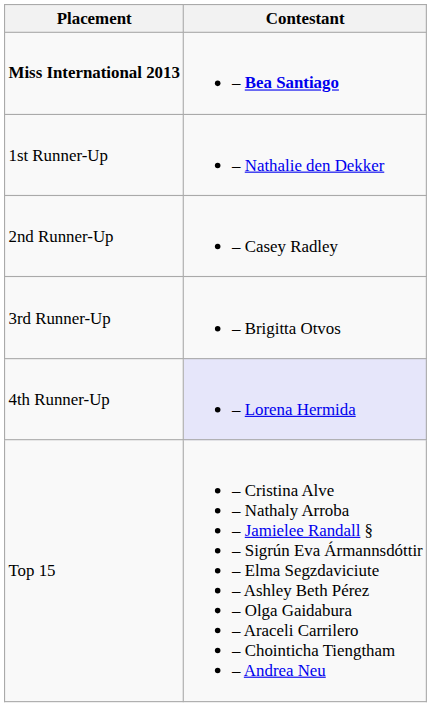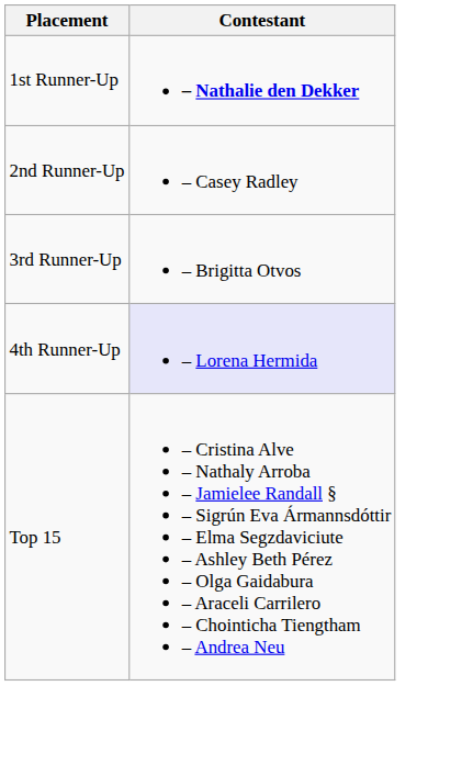- row: Miss International 2013 | – Bea Santiago
1st Runner-Up | Contestant: normal -> bold
